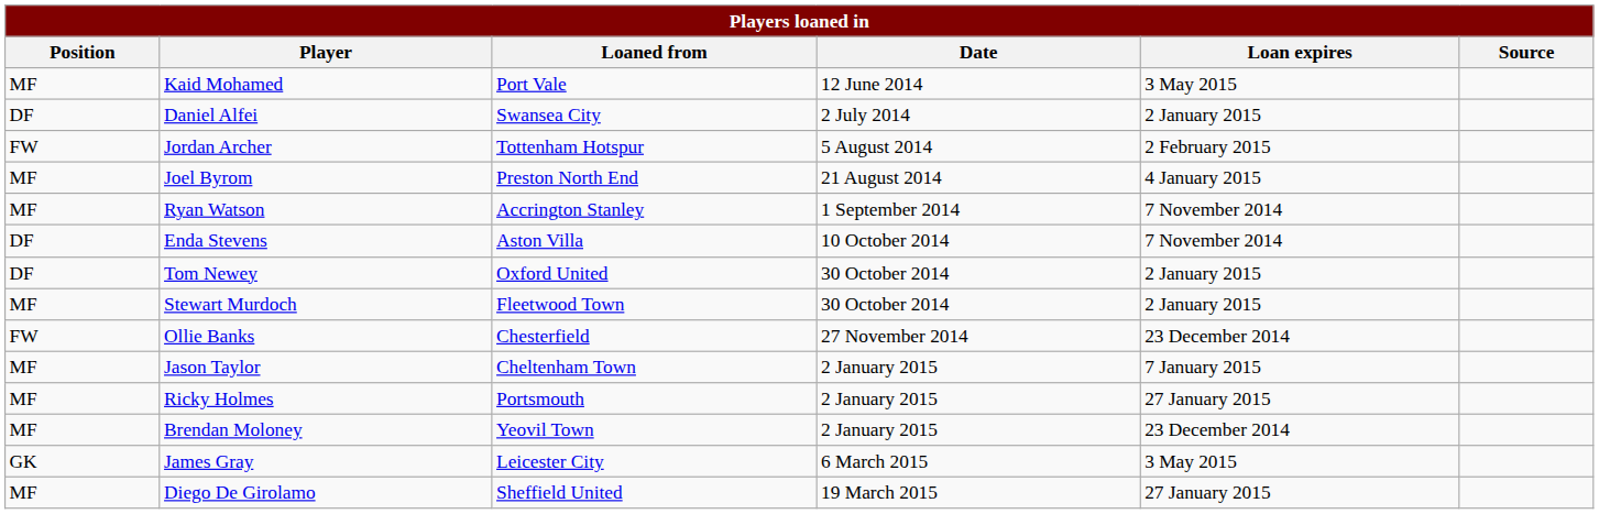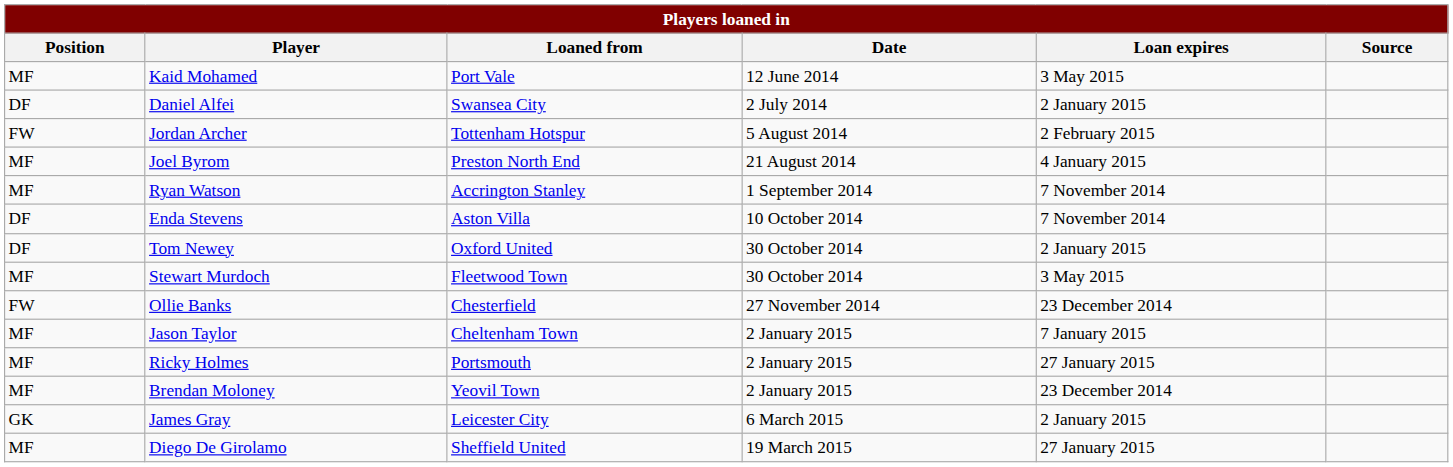Stewart Murdoch | Loan expires: 2 January 2015 -> 3 May 2015
James Gray | Loan expires: 3 May 2015 -> 2 January 2015
